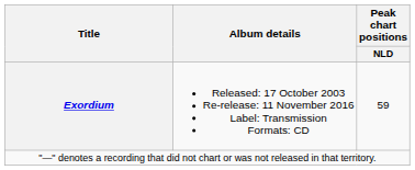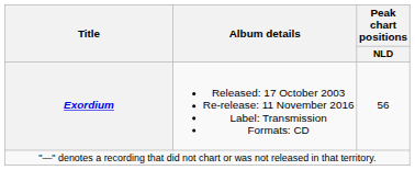Exordium | Peak chart positions / NLD: 59 -> 56
